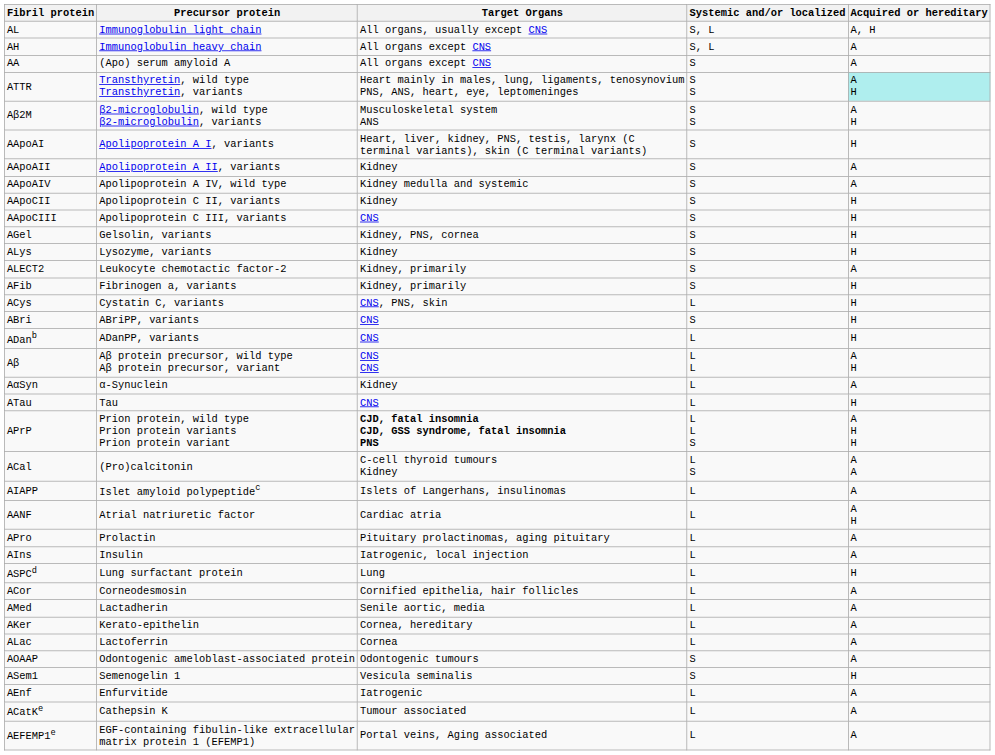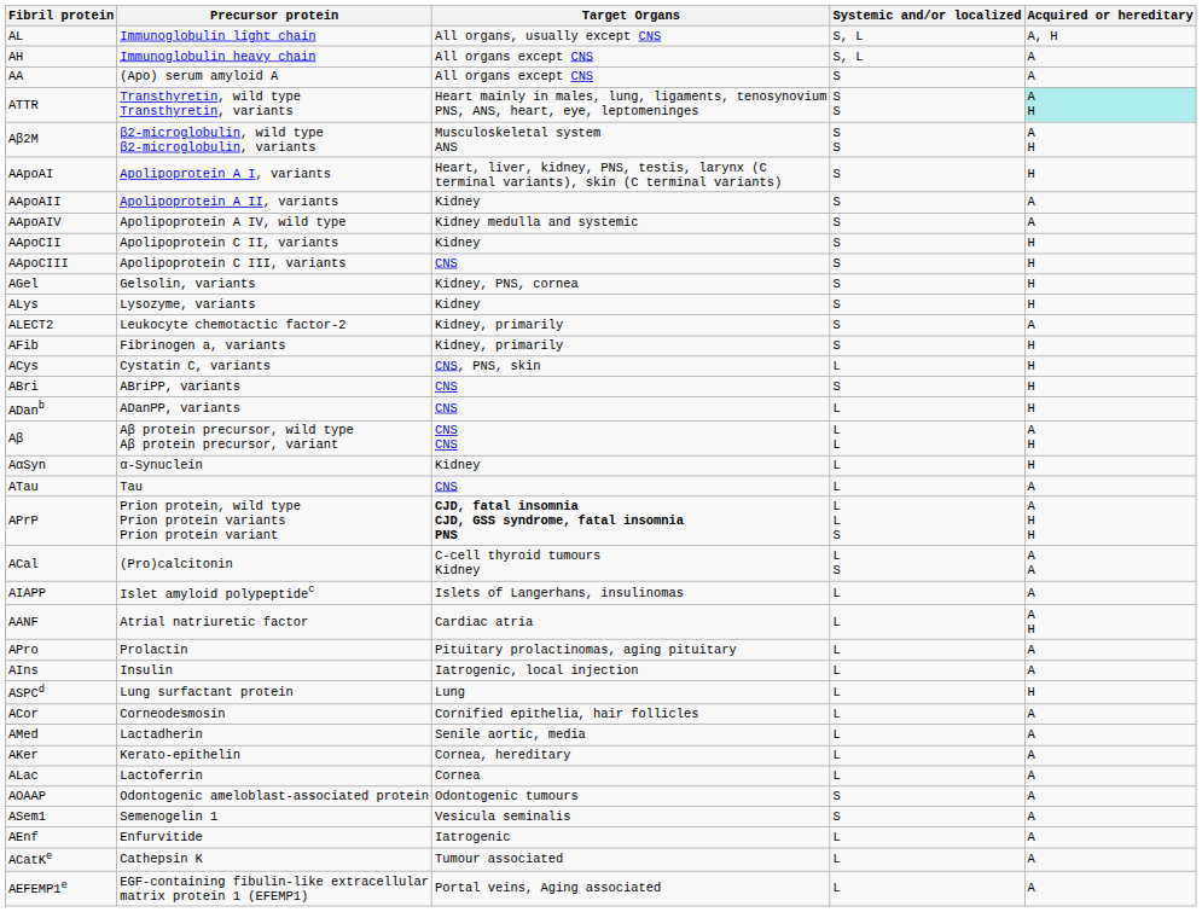AαSyn | Acquired or hereditary: A -> H
ATau | Acquired or hereditary: H -> A
ASem1 | Acquired or hereditary: H -> A
